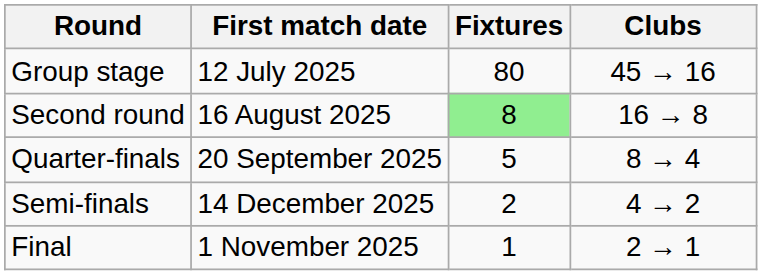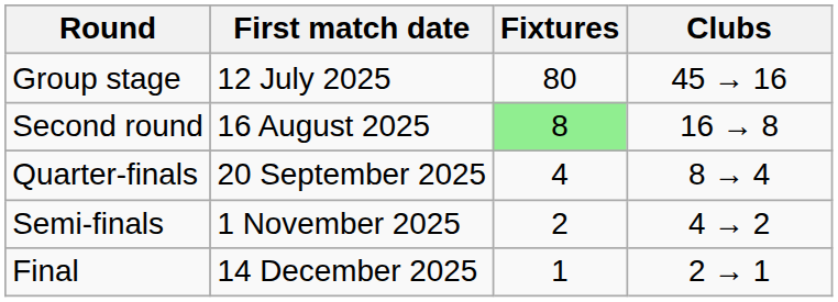Quarter-finals | Fixtures: 5 -> 4
Semi-finals | First match date: 14 December 2025 -> 1 November 2025
Final | First match date: 1 November 2025 -> 14 December 2025
